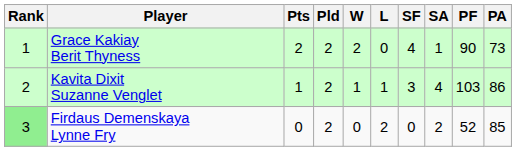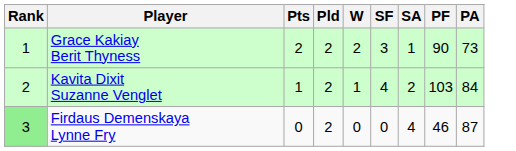- column: L | 0 | 1 | 2
Grace Kakiay Berit Thyness | SF: 4 -> 3
Kavita Dixit Suzanne Venglet | SF: 3 -> 4
Kavita Dixit Suzanne Venglet | SA: 4 -> 2
Kavita Dixit Suzanne Venglet | PA: 86 -> 84
Firdaus Demenskaya Lynne Fry | SA: 2 -> 4
Firdaus Demenskaya Lynne Fry | PF: 52 -> 46
Firdaus Demenskaya Lynne Fry | PA: 85 -> 87
